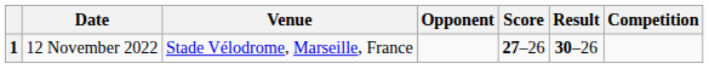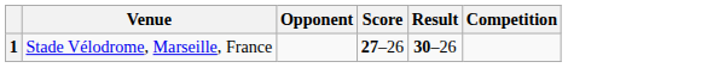- column: Date | 12 November 2022
